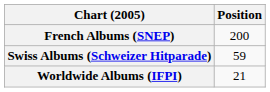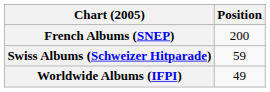Worldwide Albums (IFPI) | Position: 21 -> 49
